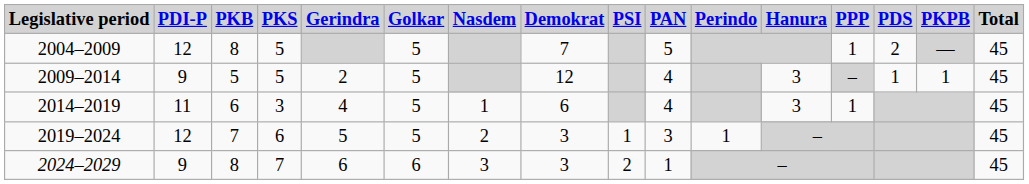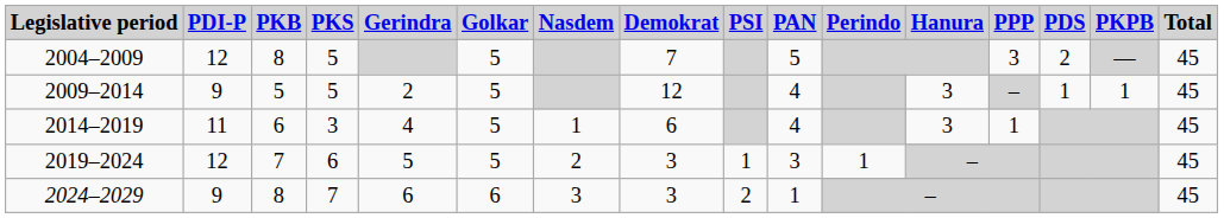2004–2009 | PPP: 1 -> 3
